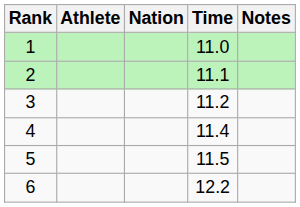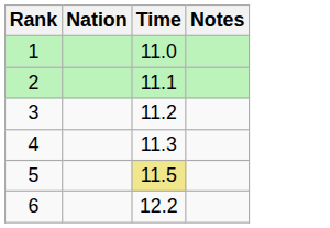- column: Athlete
4 | Time: 11.4 -> 11.3
5 | Time: no background -> khaki background
